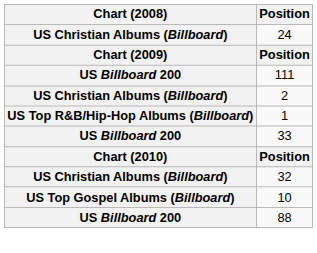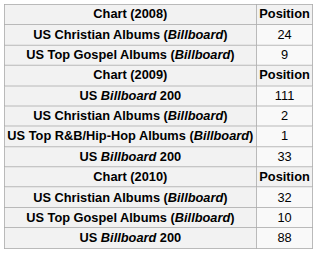+ row: US Top Gospel Albums (Billboard) | 9
